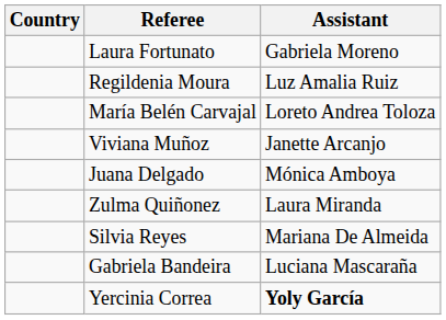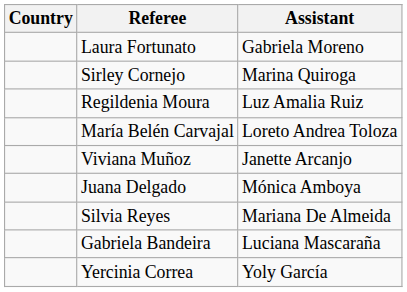+ row: Sirley Cornejo | Marina Quiroga
- row: Zulma Quiñonez | Laura Miranda
Yercinia Correa | Assistant: bold -> normal
